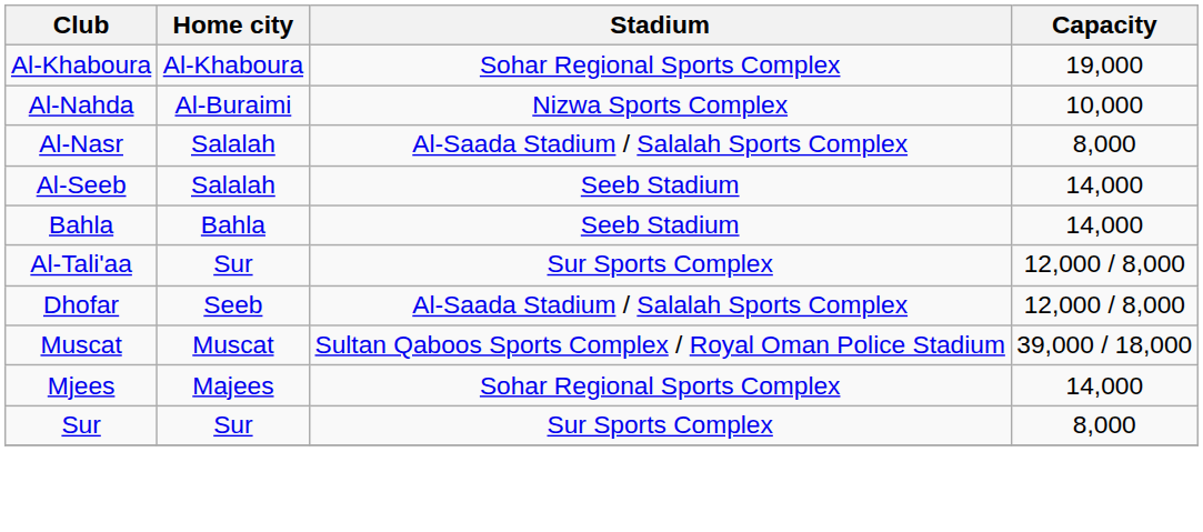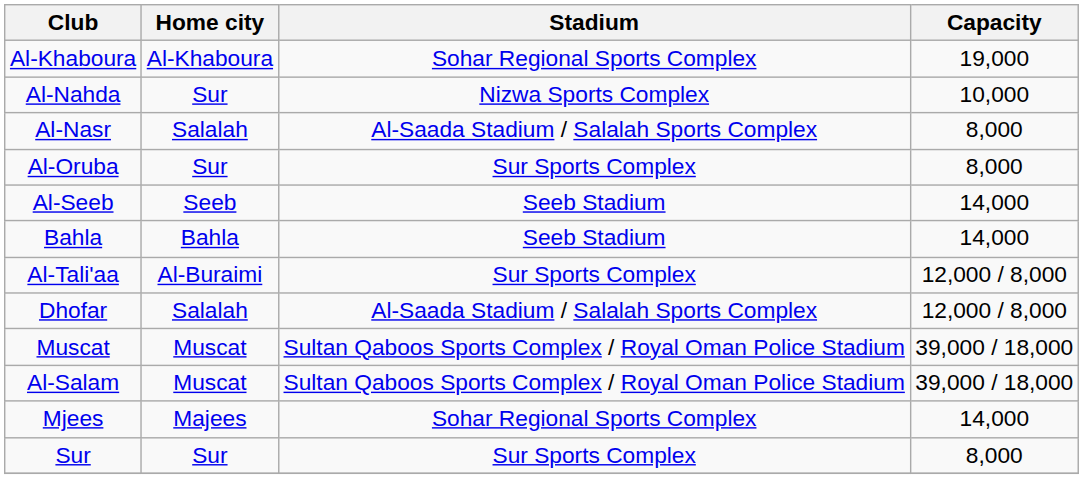Al-Nahda | Home city: Al-Buraimi -> Sur
+ row: Al-Oruba | Sur | Sur Sports Complex | 8,000
Al-Seeb | Home city: Salalah -> Seeb
Al-Tali'aa | Home city: Sur -> Al-Buraimi
Dhofar | Home city: Seeb -> Salalah
+ row: Al-Salam | Muscat | Sultan Qaboos Sports Complex / Royal Oman Police Stadium | 39,000 / 18,000
